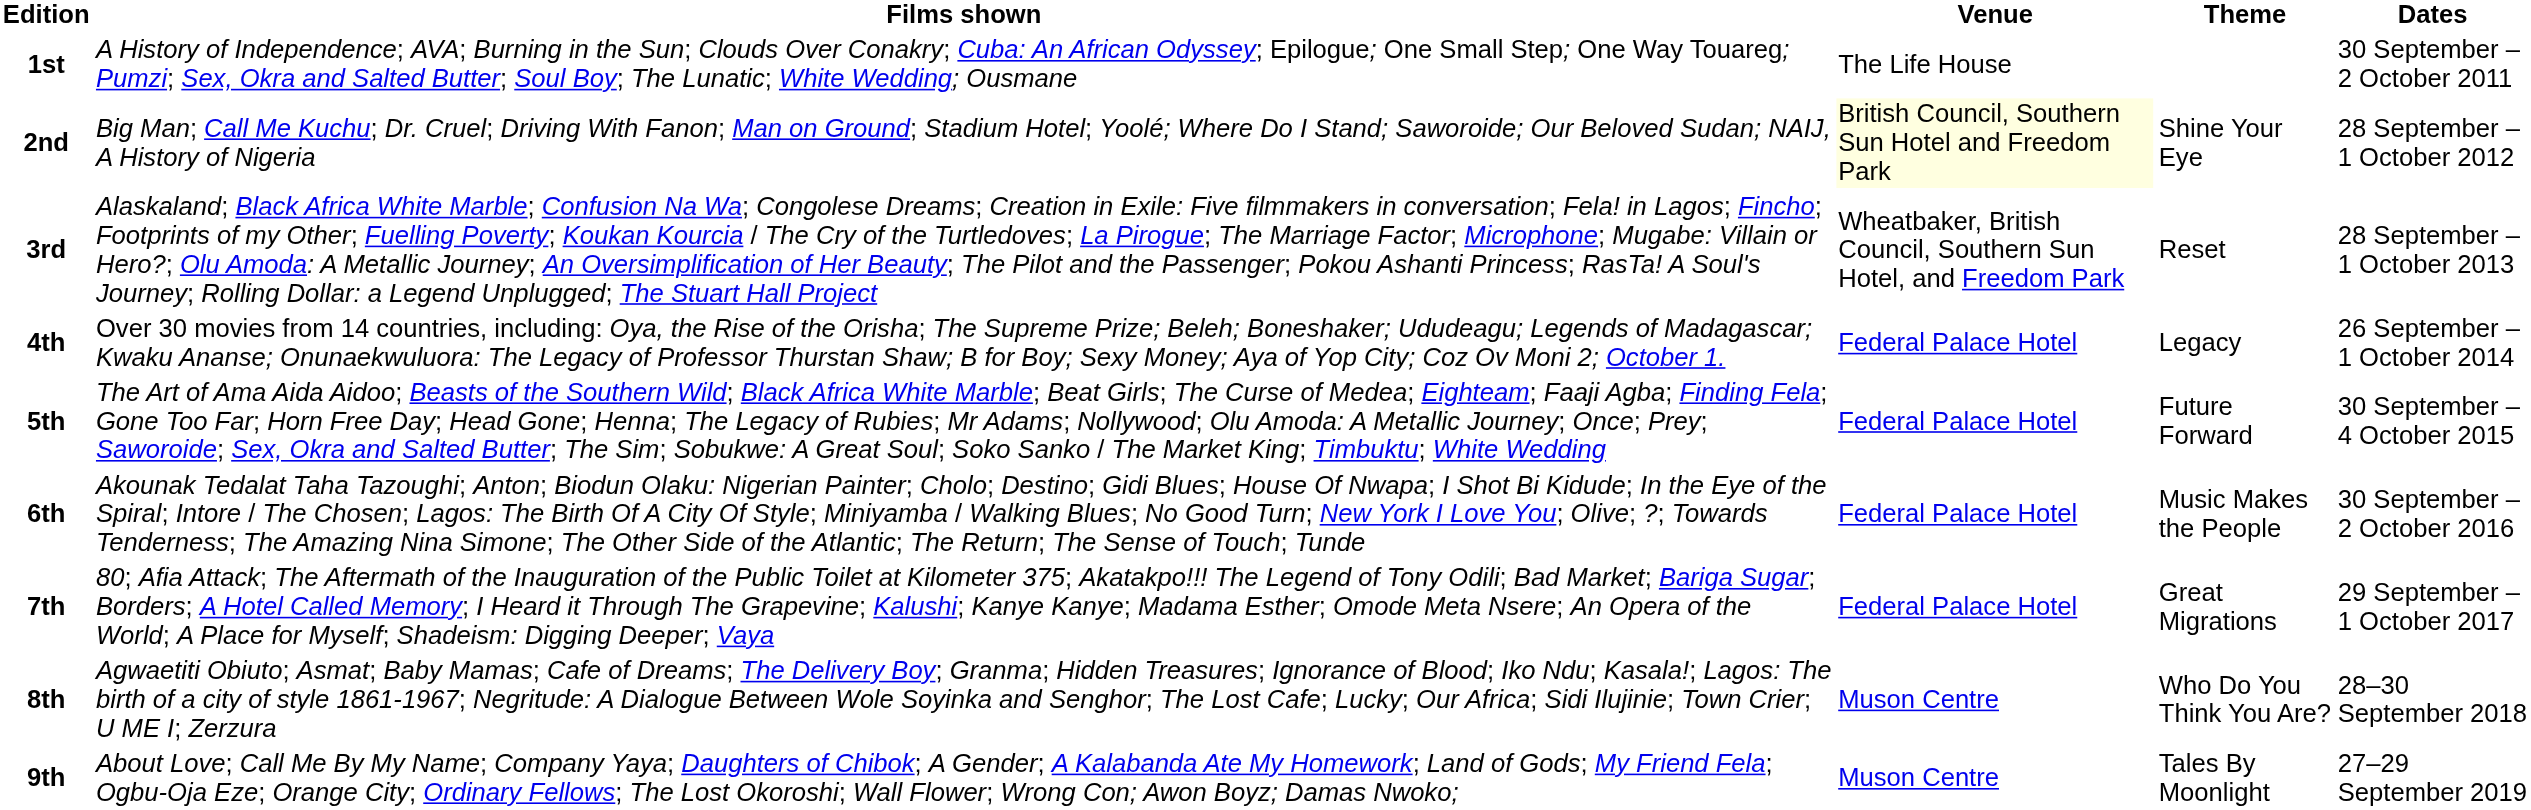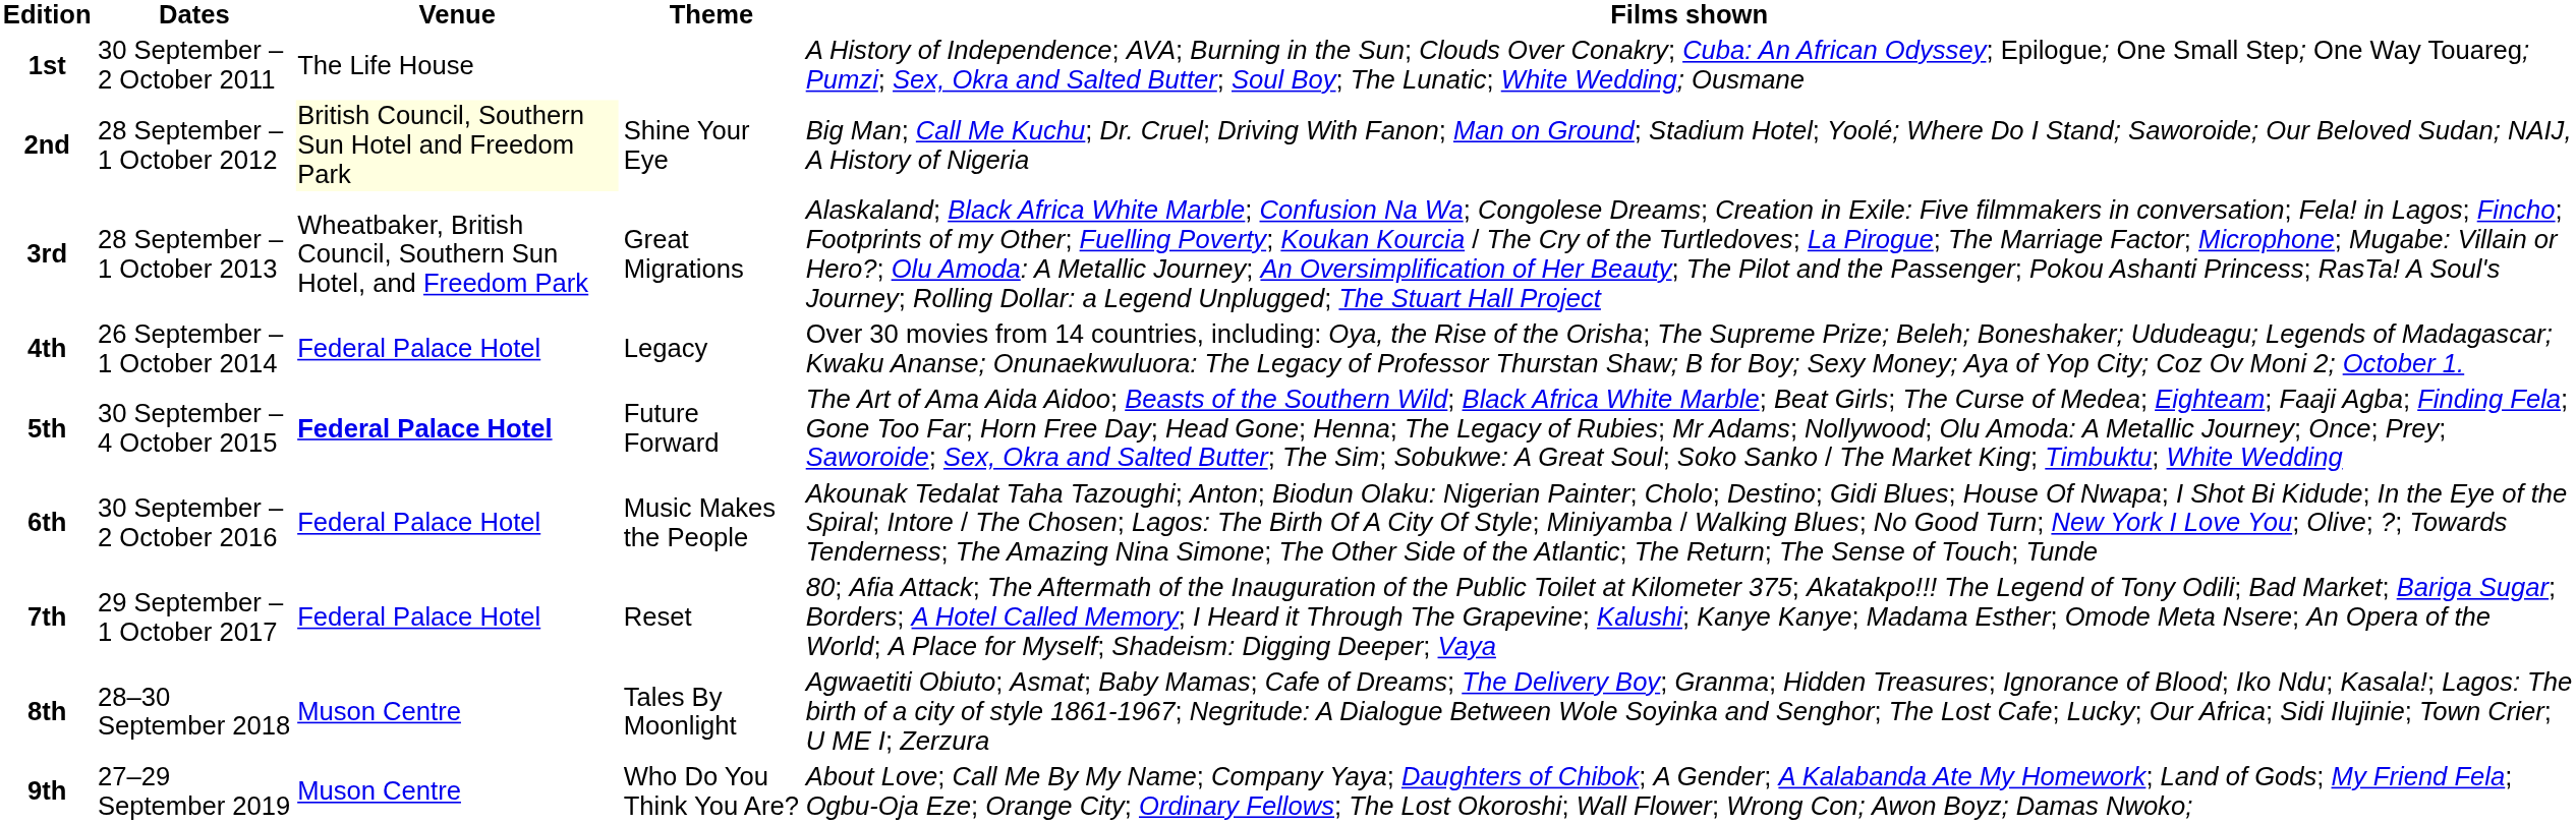columns swapped: Dates <-> Films shown
3rd | Theme: Reset -> Great Migrations
5th | Venue: normal -> bold
7th | Theme: Great Migrations -> Reset
8th | Theme: Who Do You Think You Are? -> Tales By Moonlight
9th | Theme: Tales By Moonlight -> Who Do You Think You Are?
